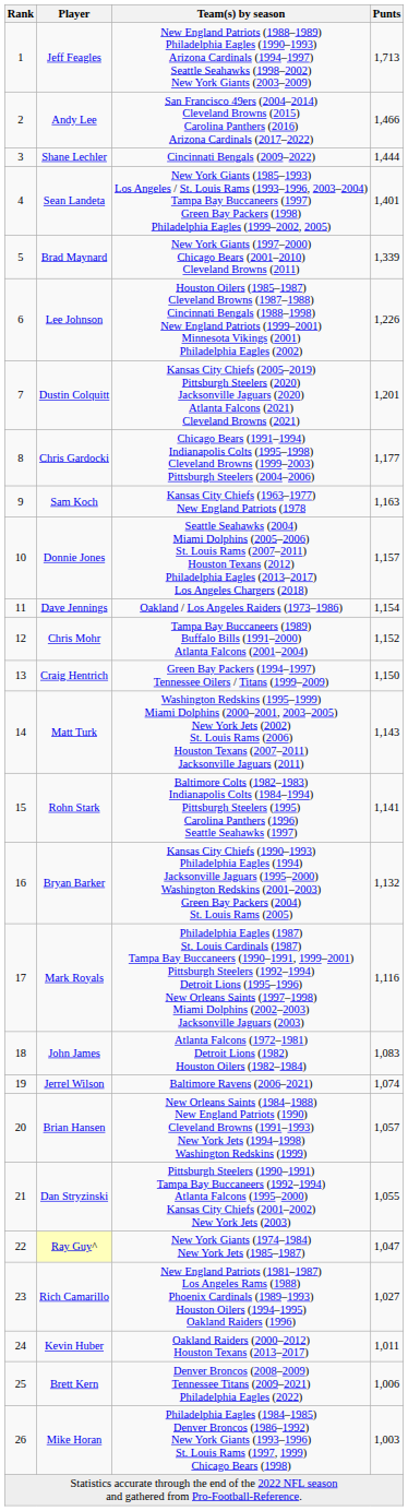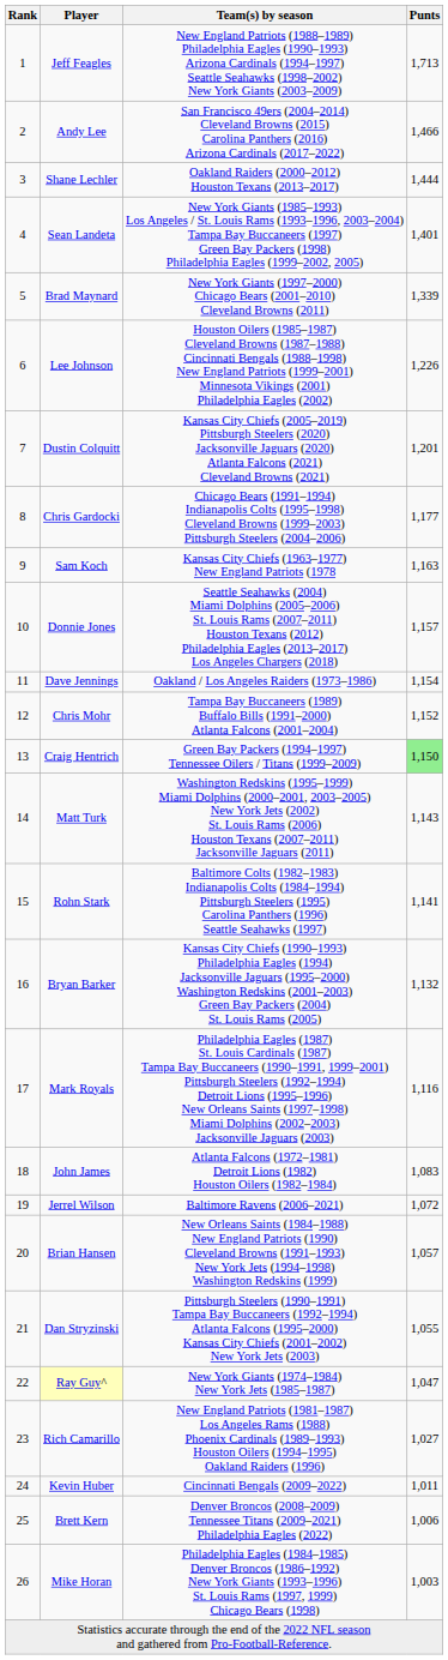Shane Lechler | Team(s) by season: Cincinnati Bengals (2009–2022) -> Oakland Raiders (2000–2012) Houston Texans (2013–2017)
Craig Hentrich | Punts: no background -> lightgreen background
Jerrel Wilson | Punts: 1,074 -> 1,072
Kevin Huber | Team(s) by season: Oakland Raiders (2000–2012) Houston Texans (2013–2017) -> Cincinnati Bengals (2009–2022)
